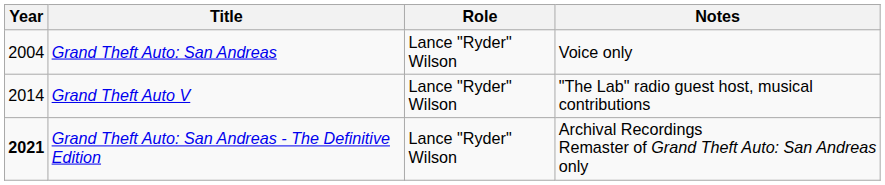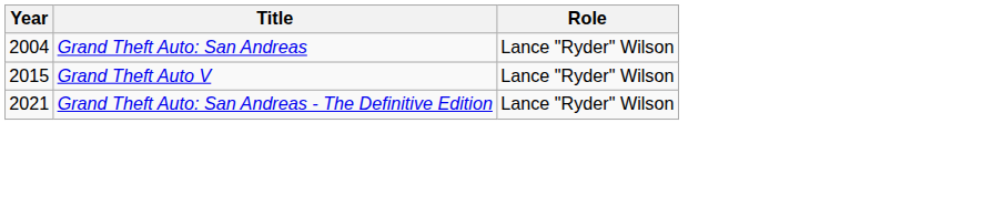- column: Notes | Voice only | "The Lab" radio guest host, musical contributions | Archival Recordings Remaster of Grand Theft Auto: San Andreas only
Grand Theft Auto V | Year: 2014 -> 2015
Grand Theft Auto: San Andreas - The Definitive Edition | Year: bold -> normal
